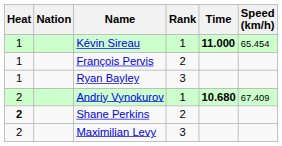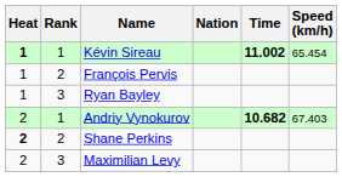columns swapped: Rank <-> Nation
Kévin Sireau | Heat: normal -> bold
Kévin Sireau | Time: 11.000 -> 11.002
Andriy Vynokurov | Time: 10.680 -> 10.682
Andriy Vynokurov | Speed (km/h): 67.409 -> 67.403
